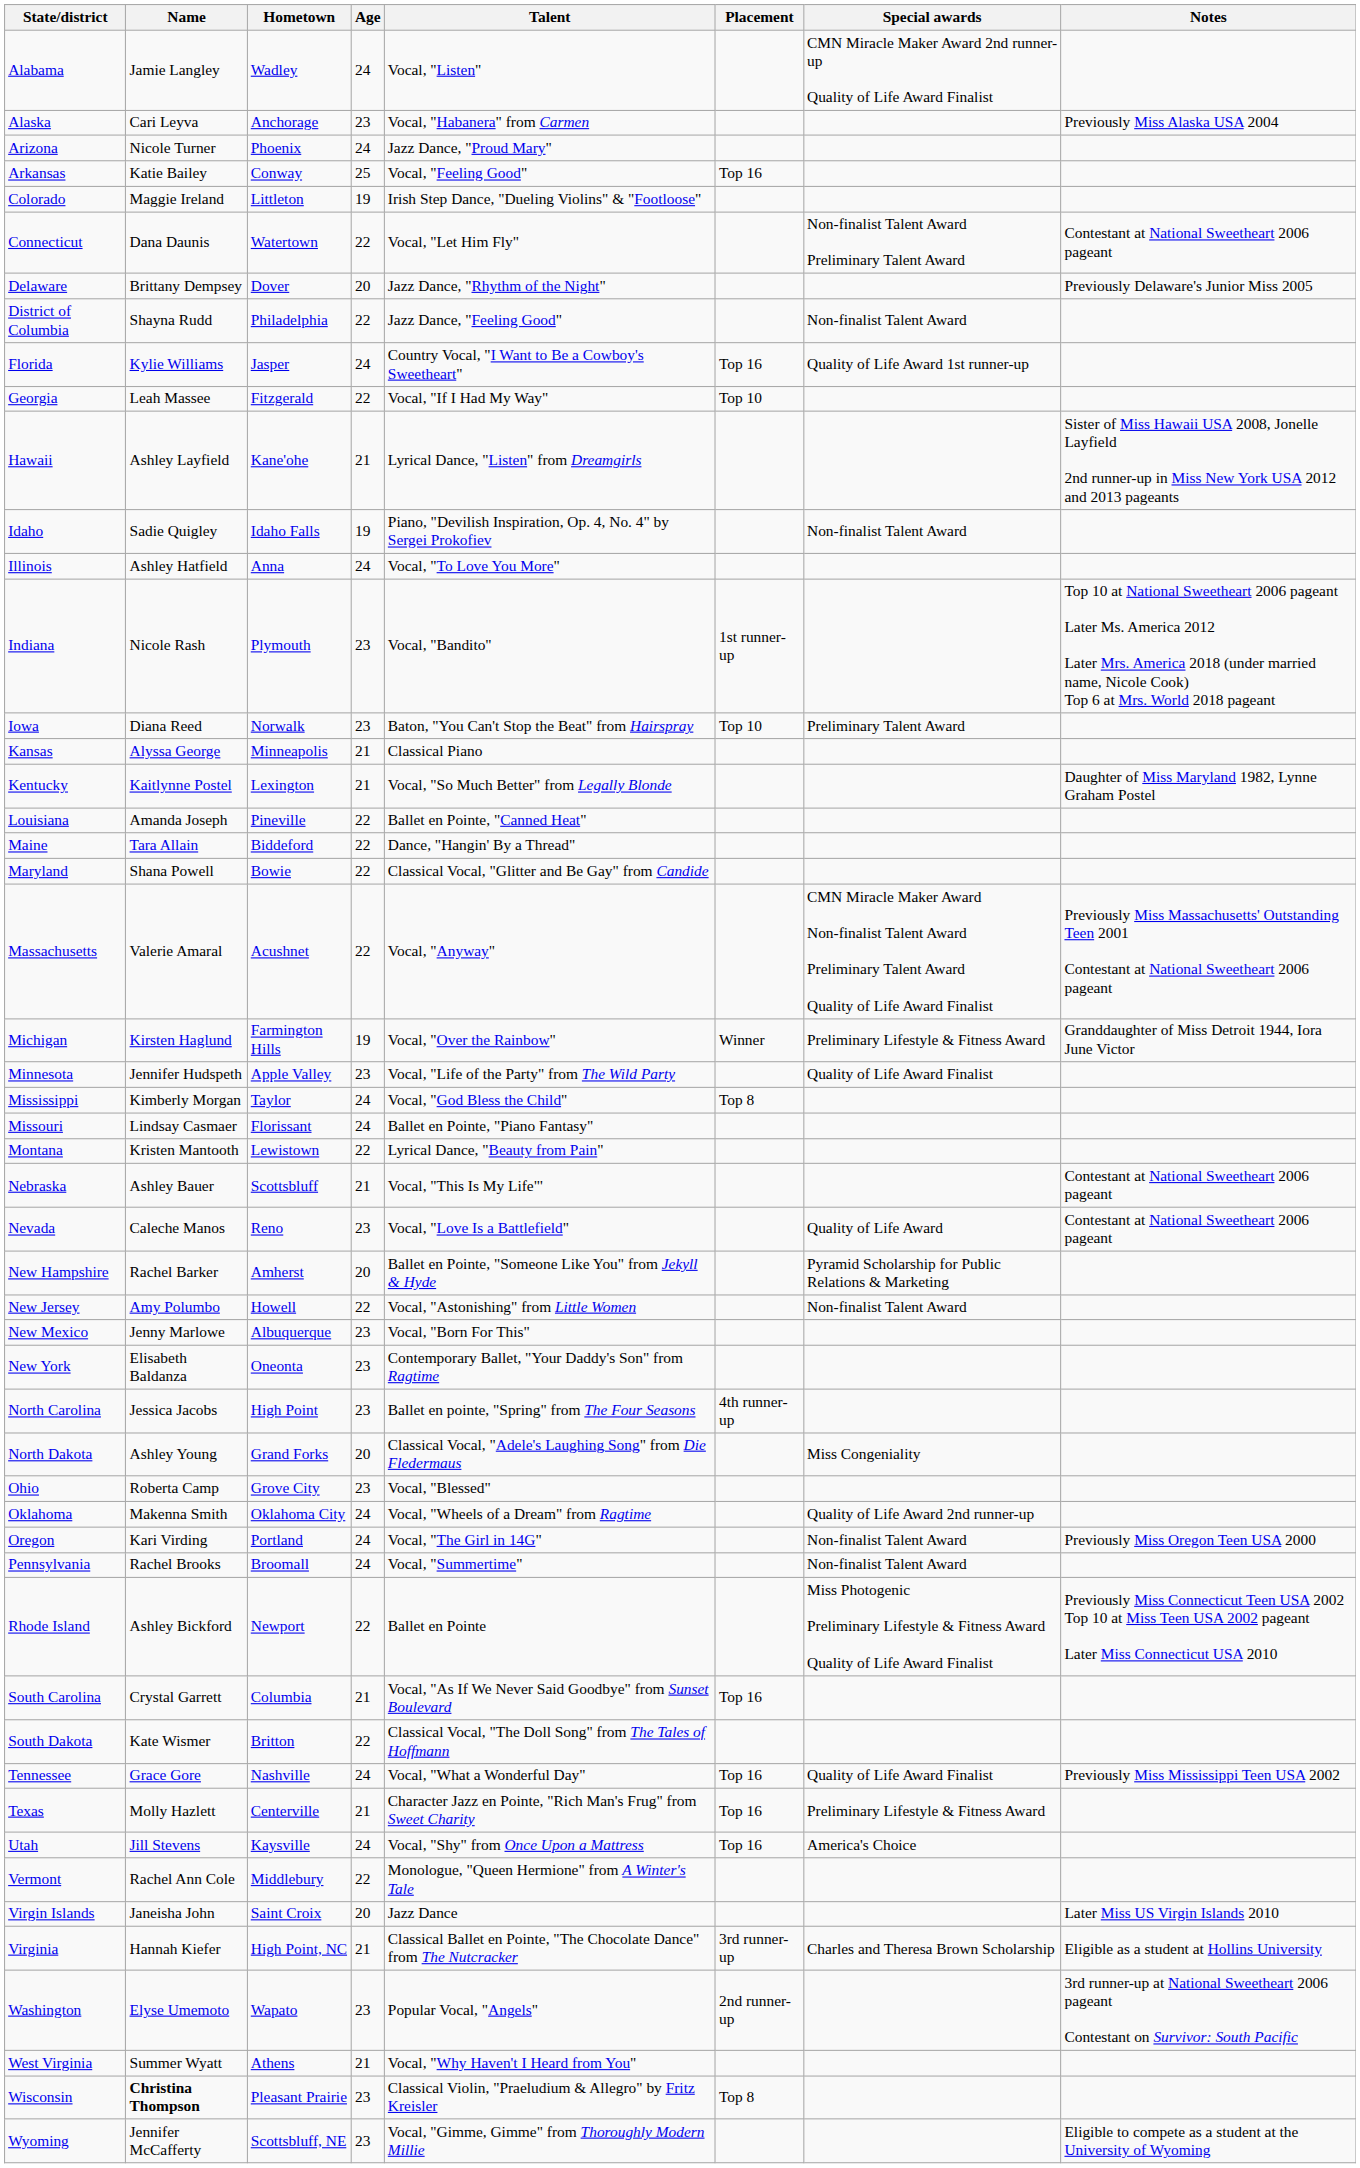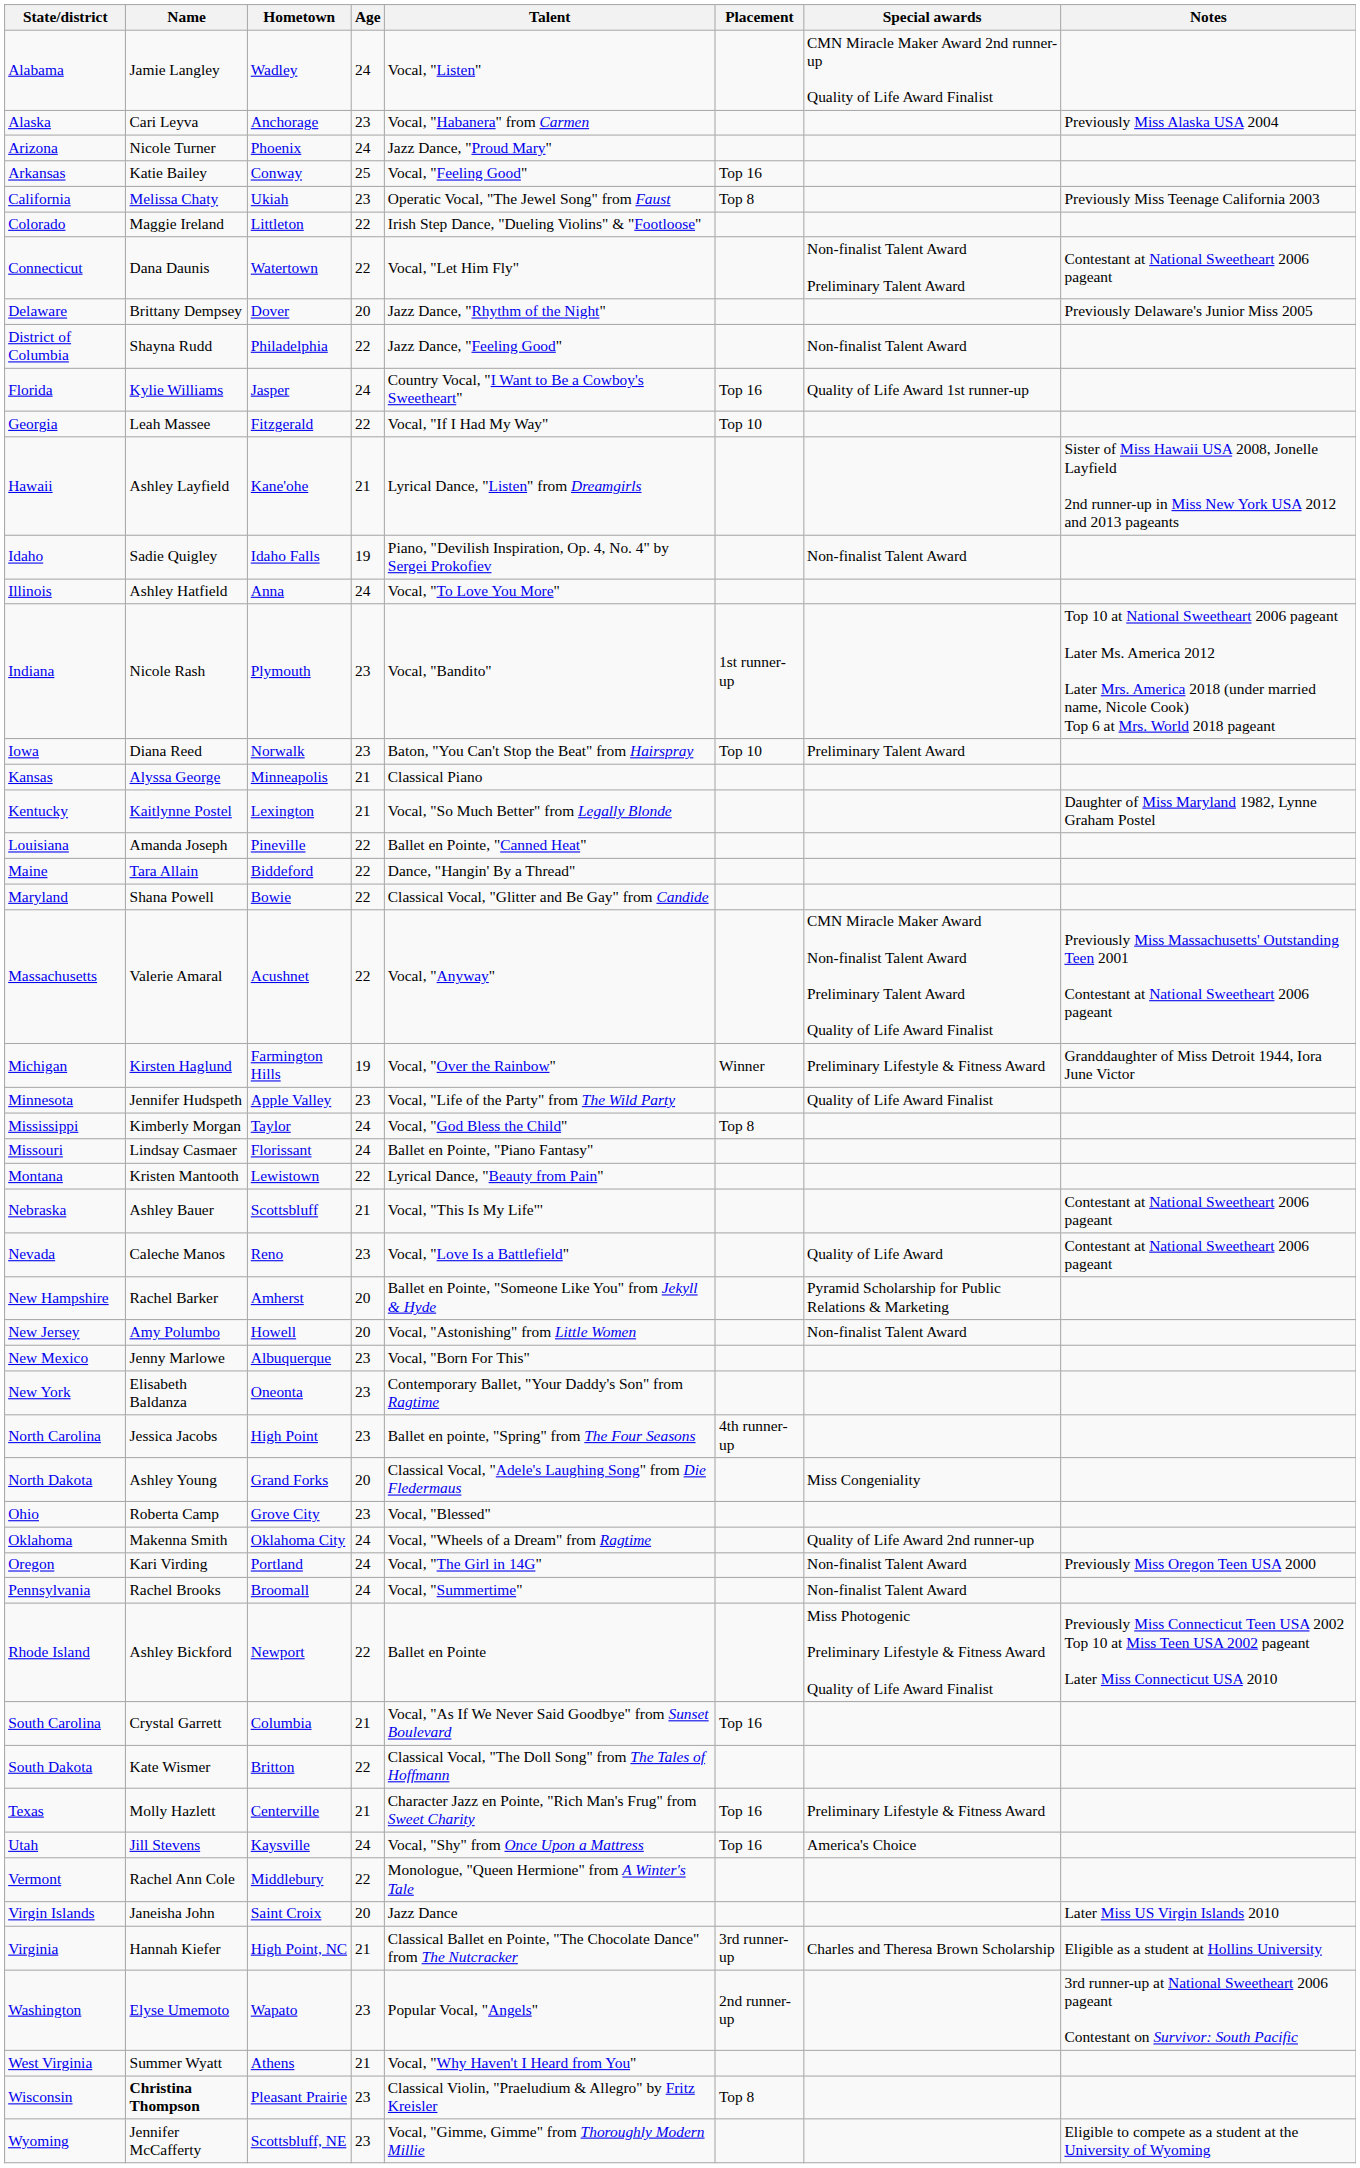+ row: California | Melissa Chaty | Ukiah | 23 | Operatic Vocal, "The Jewel Song" from Faust | Top 8 | Previously Miss Teenage California 2003
Colorado | Age: 19 -> 22
New Jersey | Age: 22 -> 20
- row: Tennessee | Grace Gore | Nashville | 24 | Vocal, "What a Wonderful Day" | Top 16 | Quality of Life Award Finalist | Previously Miss Mississippi Teen USA 2002
